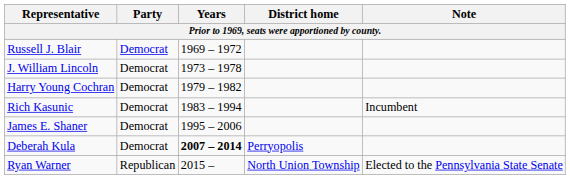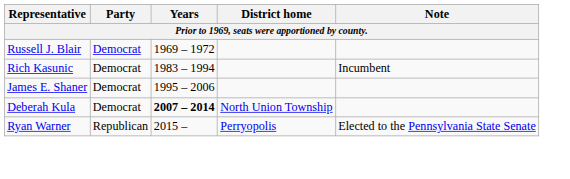- row: J. William Lincoln | Democrat | 1973 – 1978
- row: Harry Young Cochran | Democrat | 1979 – 1982
Deberah Kula | District home: Perryopolis -> North Union Township
Ryan Warner | District home: North Union Township -> Perryopolis
